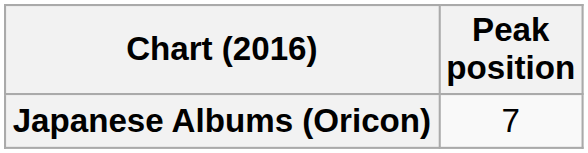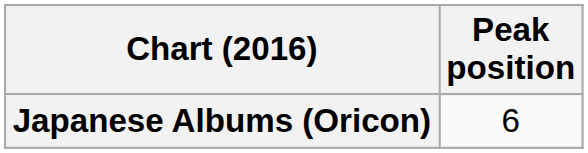Japanese Albums (Oricon) | Peak position: 7 -> 6
